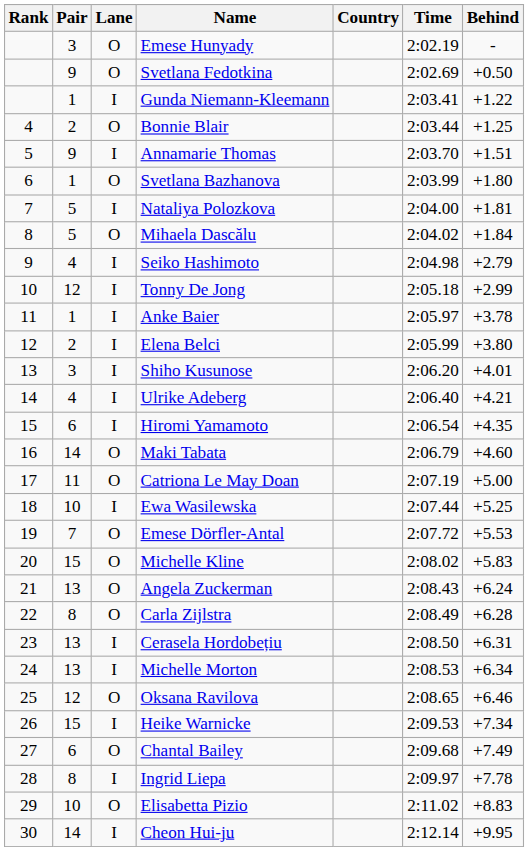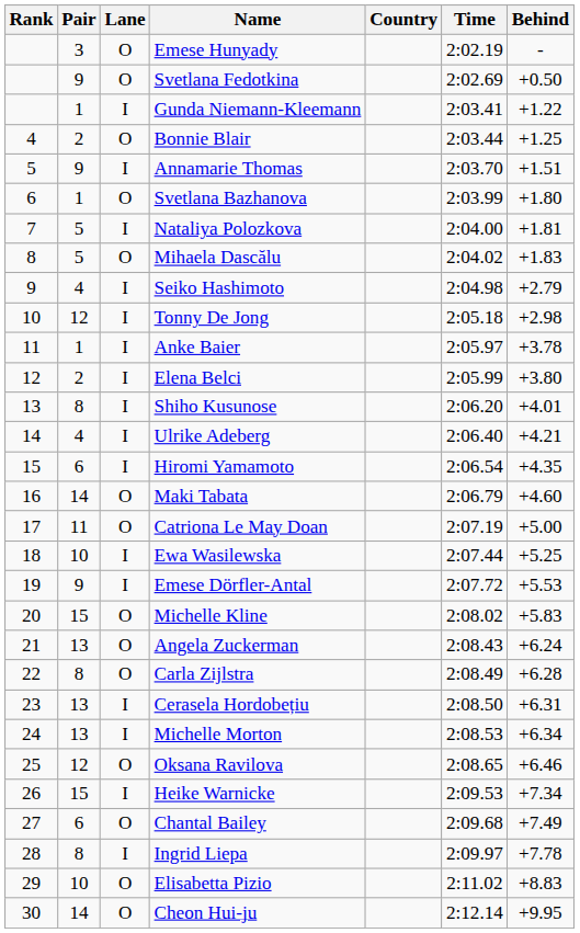Mihaela Dascălu | Behind: +1.84 -> +1.83
Tonny De Jong | Behind: +2.99 -> +2.98
Shiho Kusunose | Pair: 3 -> 8
Emese Dörfler-Antal | Pair: 7 -> 9
Emese Dörfler-Antal | Lane: O -> I
Cheon Hui-ju | Lane: I -> O
